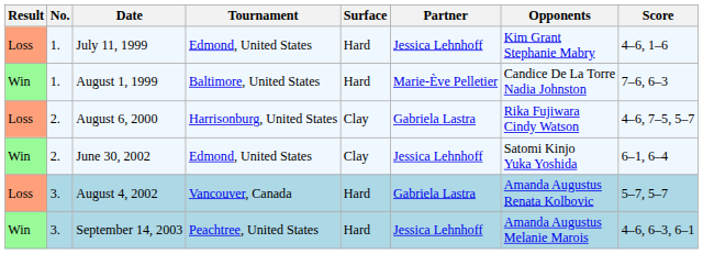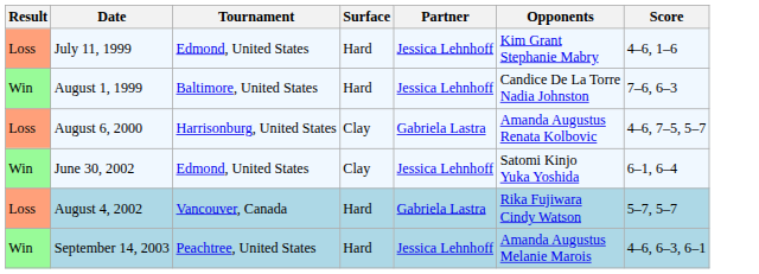- column: No. | 1. | 1. | 2. | 2. | 3. | 3.
August 1, 1999 | Partner: Marie-Ève Pelletier -> Jessica Lehnhoff
August 6, 2000 | Opponents: Rika Fujiwara Cindy Watson -> Amanda Augustus Renata Kolbovic
August 4, 2002 | Opponents: Amanda Augustus Renata Kolbovic -> Rika Fujiwara Cindy Watson
